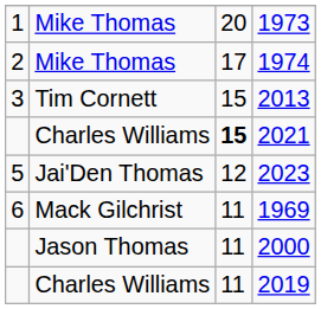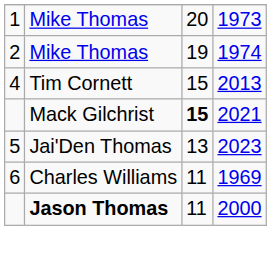1974 | column 3: 17 -> 19
2013 | column 1: 3 -> 4
2021 | column 2: Charles Williams -> Mack Gilchrist
2023 | column 3: 12 -> 13
1969 | column 2: Mack Gilchrist -> Charles Williams
2000 | column 2: normal -> bold
- row: Charles Williams | 11 | 2019
